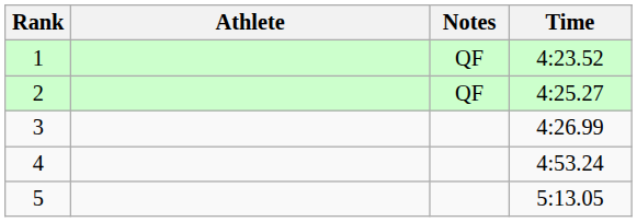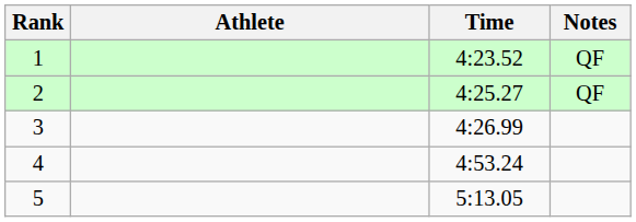columns swapped: Time <-> Notes
